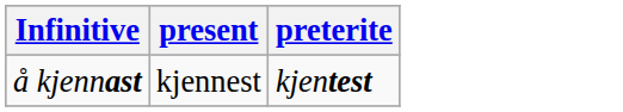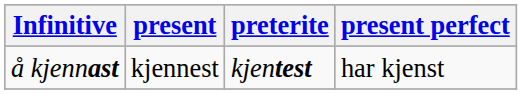+ column: present perfect | har kjenst
